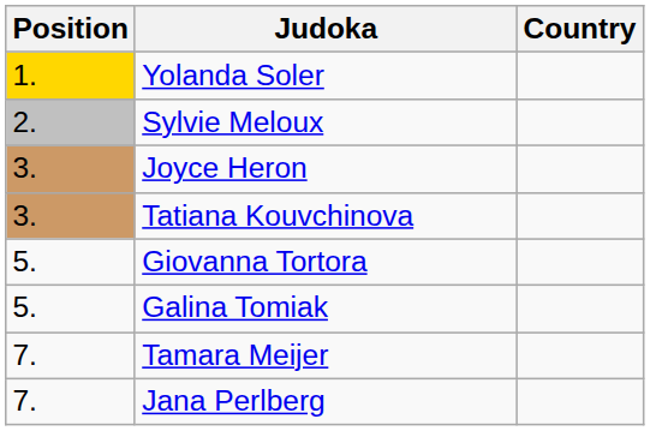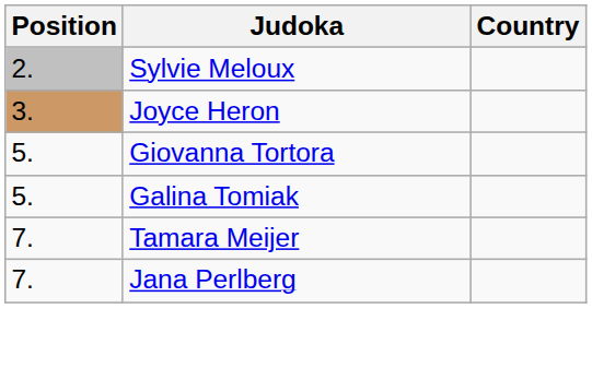- row: 1. | Yolanda Soler
- row: 3. | Tatiana Kouvchinova
